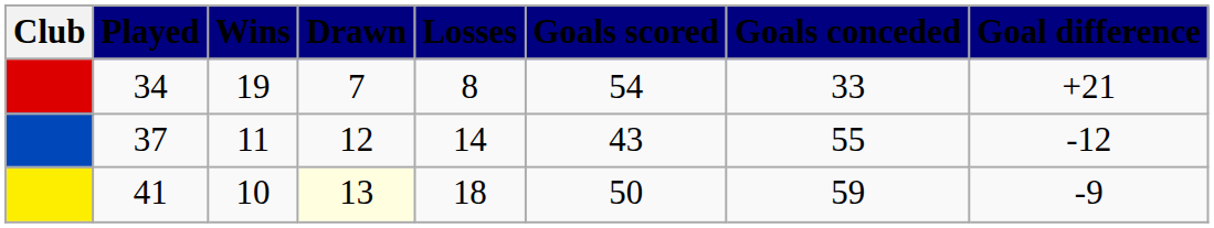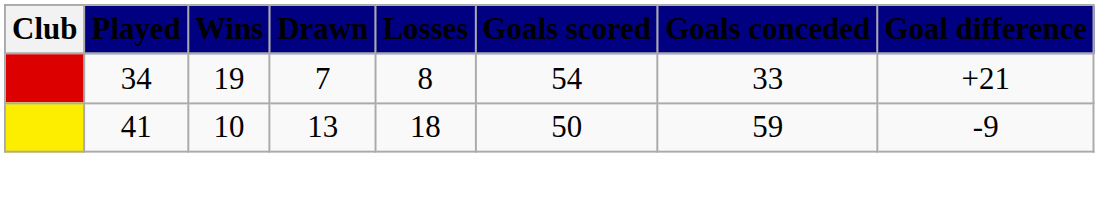- row: 37 | 11 | 12 | 14 | 43 | 55 | -12
41 | Drawn: lightyellow background -> no background
